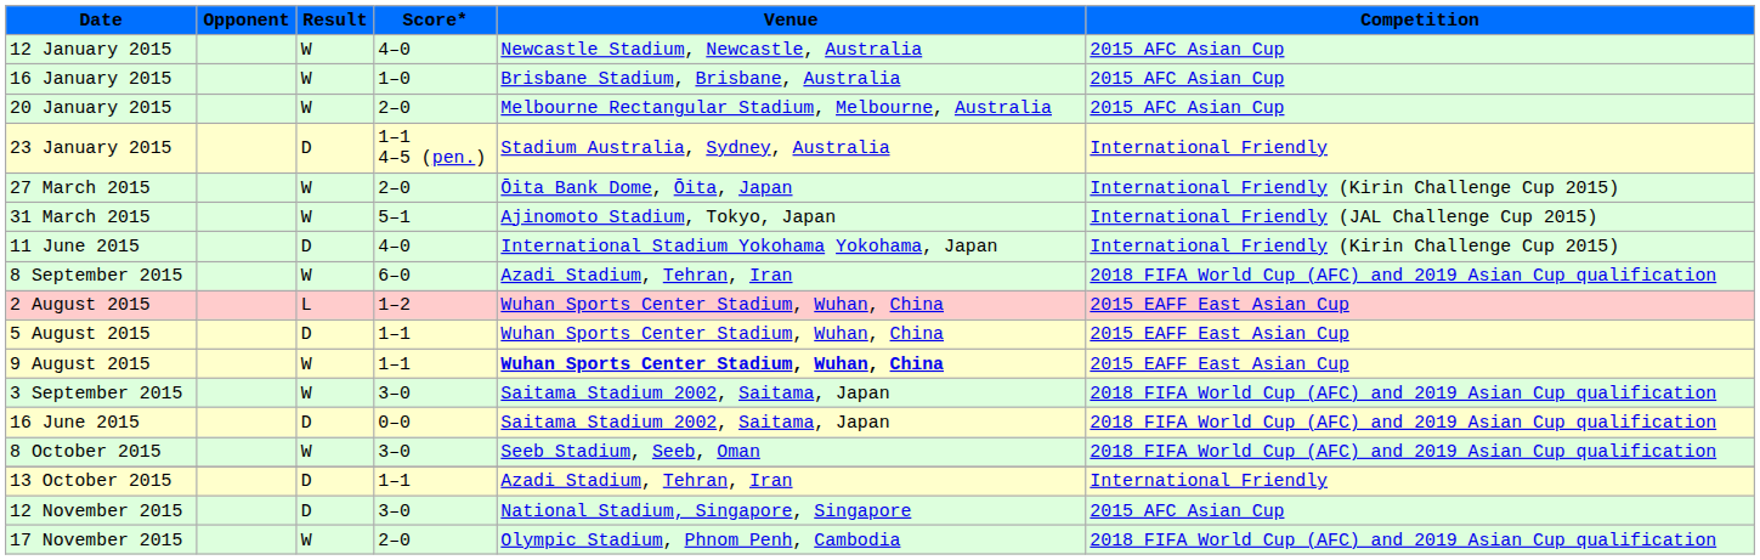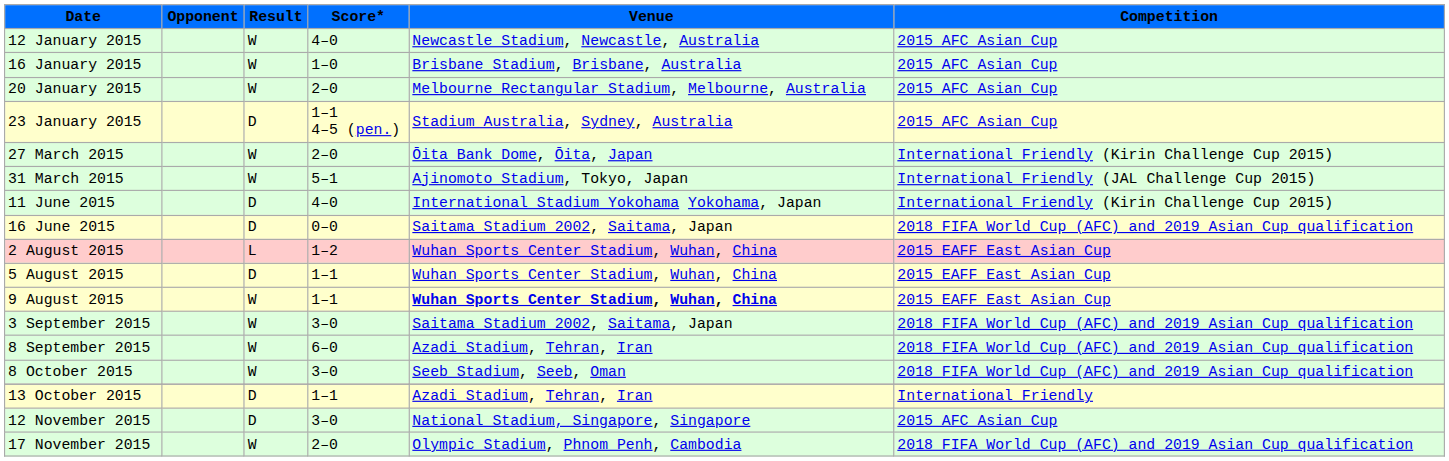23 January 2015 | Competition: International Friendly -> 2015 AFC Asian Cup
rows swapped: 16 June 2015 <-> 8 September 2015
